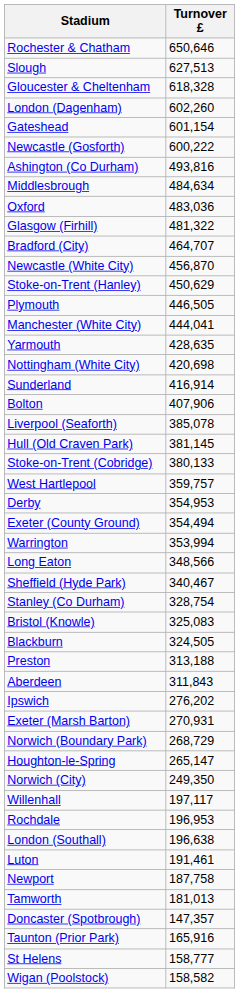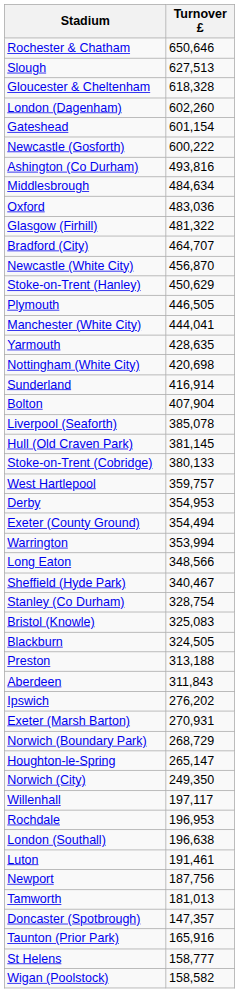Bolton | Turnover £: 407,906 -> 407,904
Newport | Turnover £: 187,758 -> 187,756
